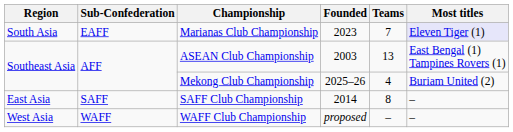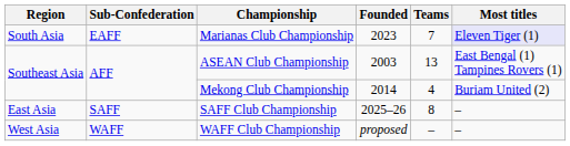Mekong Club Championship | Founded: 2025–26 -> 2014
SAFF Club Championship | Founded: 2014 -> 2025–26
